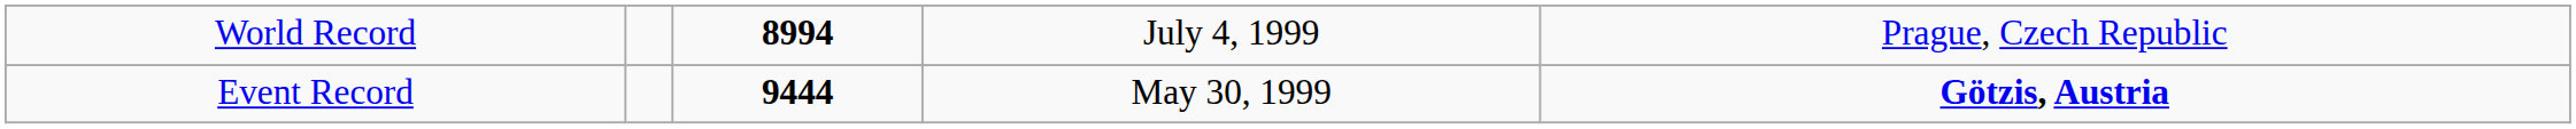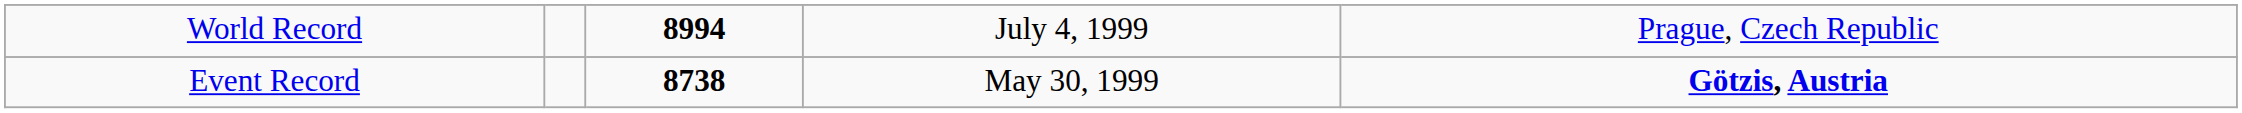Event Record | column 3: 9444 -> 8738
